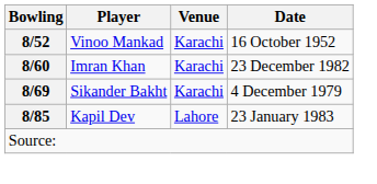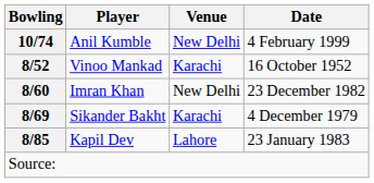+ row: 10/74 | Anil Kumble | New Delhi | 4 February 1999
Imran Khan | Venue: Karachi -> New Delhi
